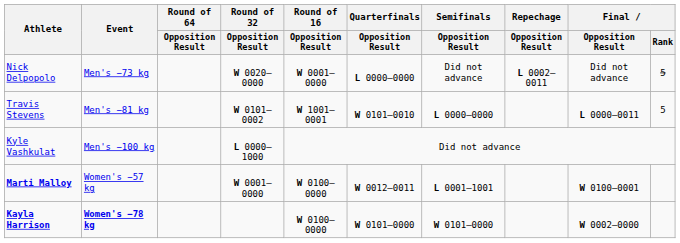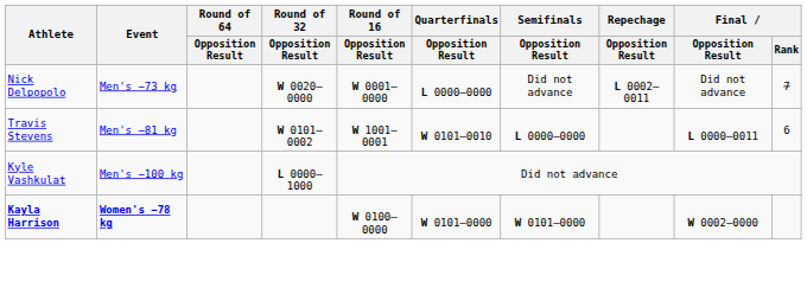Nick Delpopolo | Final / Rank: 5 -> 7
Travis Stevens | Final / Rank: 5 -> 6
- row: Marti Malloy | Women's −57 kg | W 0001–0000 | W 0100–0000 | W 0012–0011 | L 0001–1001 | W 0100–0001
